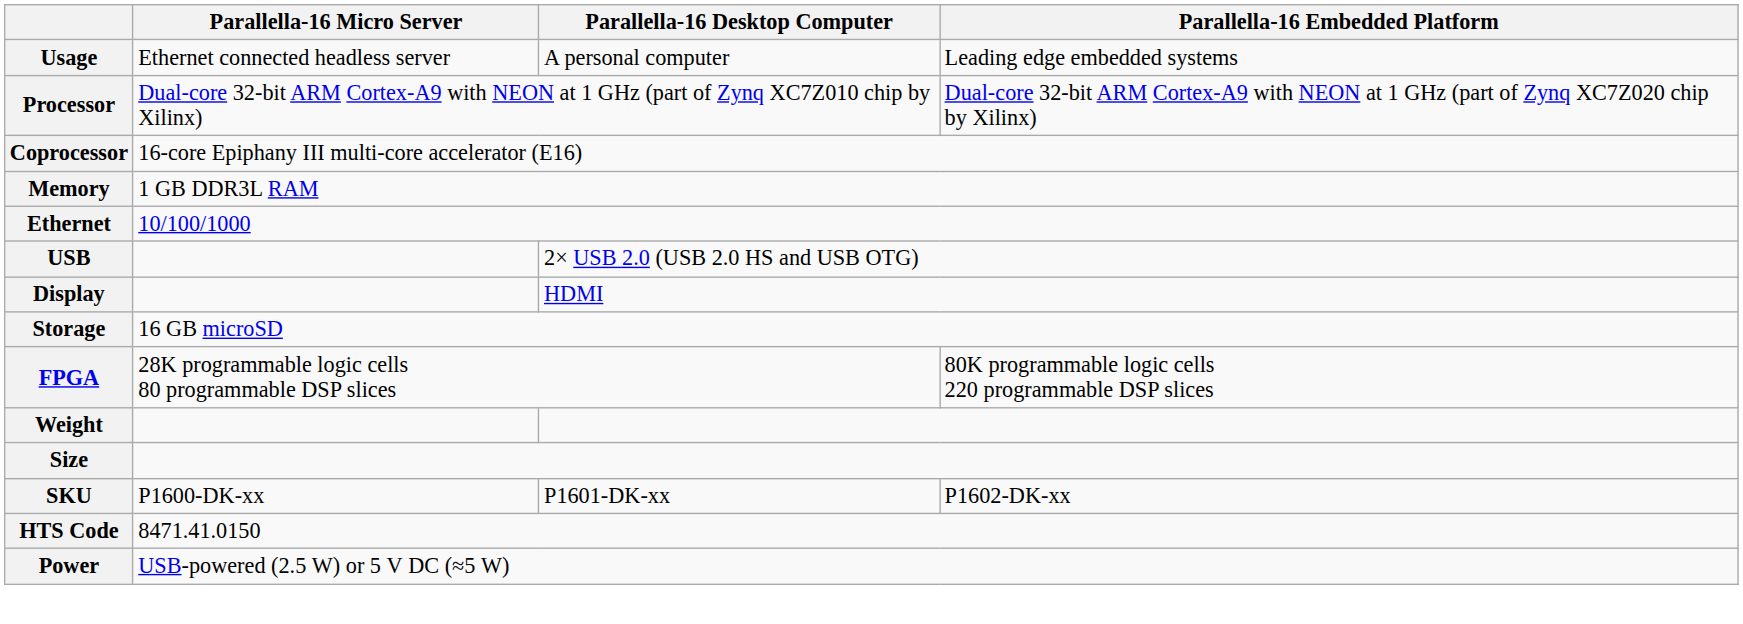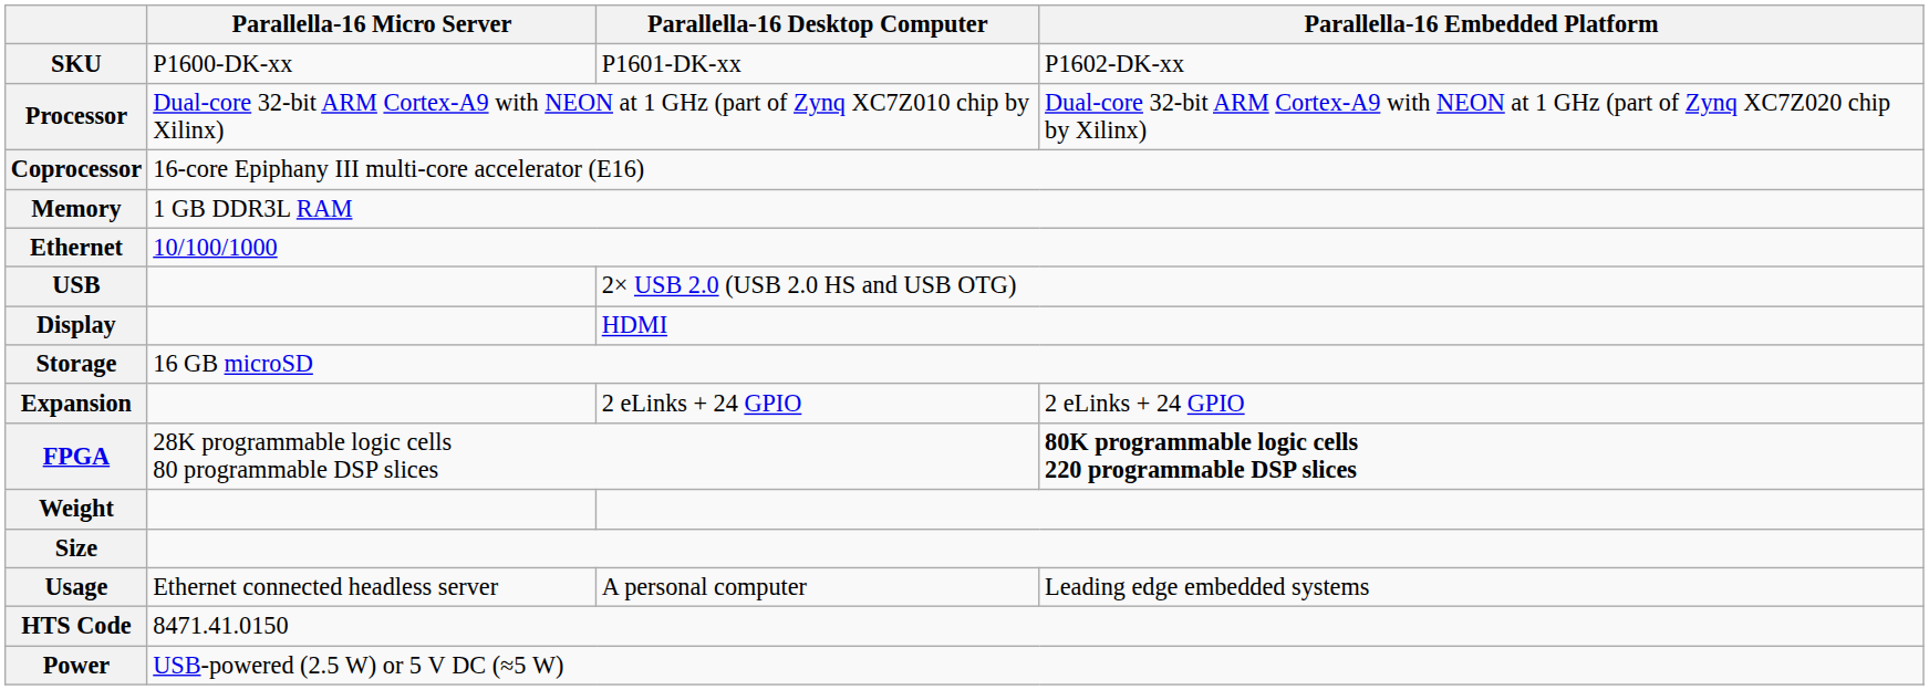rows swapped: Usage <-> SKU
+ row: Expansion | 2 eLinks + 24 GPIO | 2 eLinks + 24 GPIO
FPGA | Parallella-16 Embedded Platform: normal -> bold
